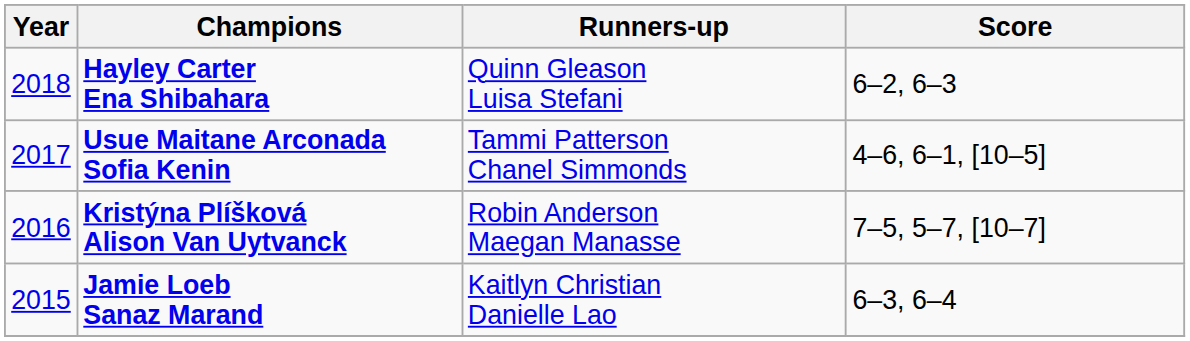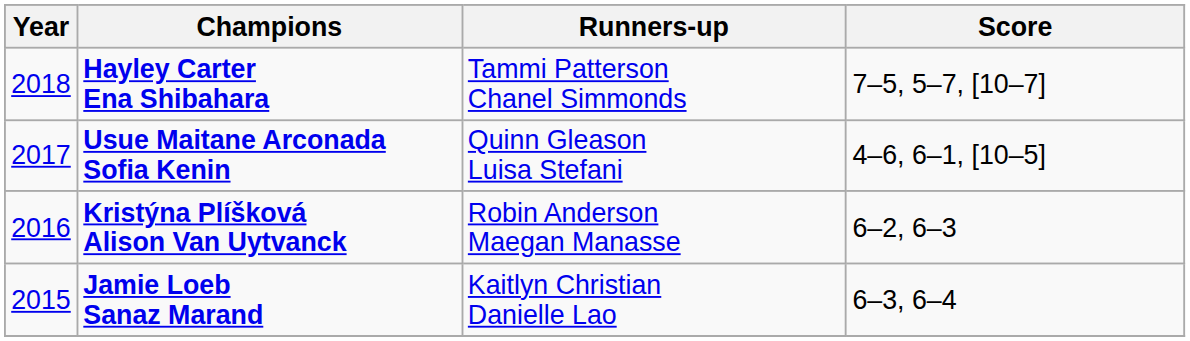Hayley Carter Ena Shibahara | Runners-up: Quinn Gleason Luisa Stefani -> Tammi Patterson Chanel Simmonds
Hayley Carter Ena Shibahara | Score: 6–2, 6–3 -> 7–5, 5–7, [10–7]
Usue Maitane Arconada Sofia Kenin | Runners-up: Tammi Patterson Chanel Simmonds -> Quinn Gleason Luisa Stefani
Kristýna Plíšková Alison Van Uytvanck | Score: 7–5, 5–7, [10–7] -> 6–2, 6–3
